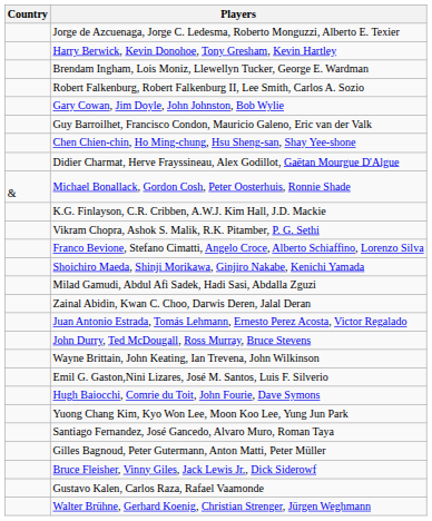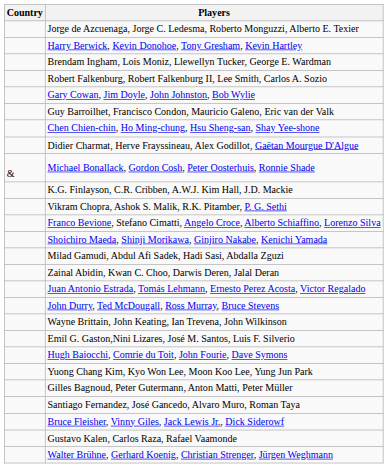rows swapped: Santiago Fernandez, José Gancedo, Alvaro Muro, Roman Taya <-> Gilles Bagnoud, Peter Gutermann, Anton Matti, Peter Müller
